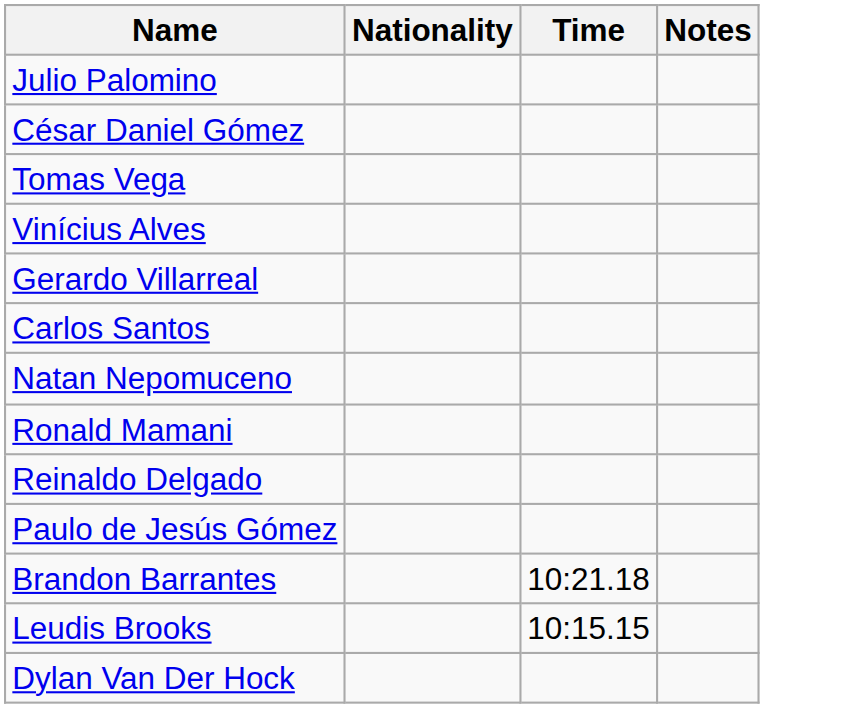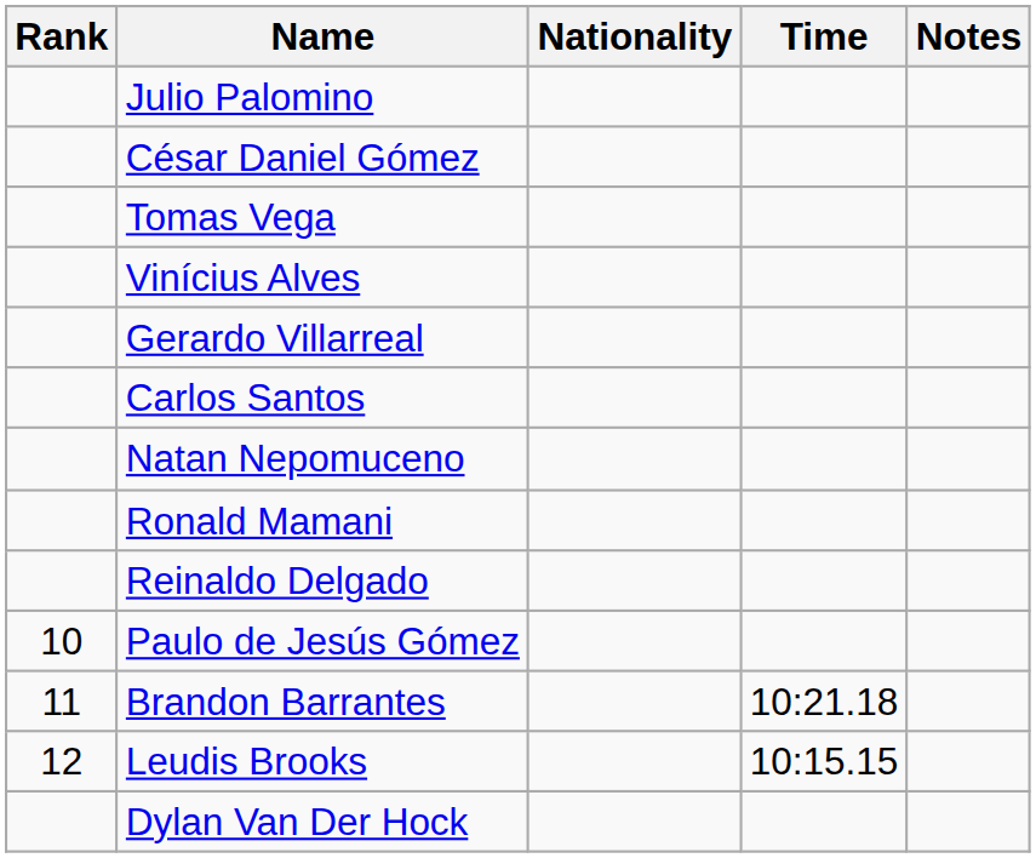+ column: Rank | 10 | 11 | 12
